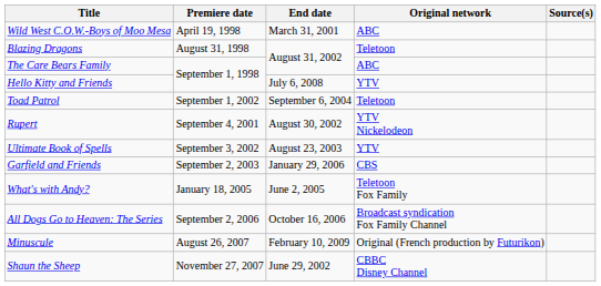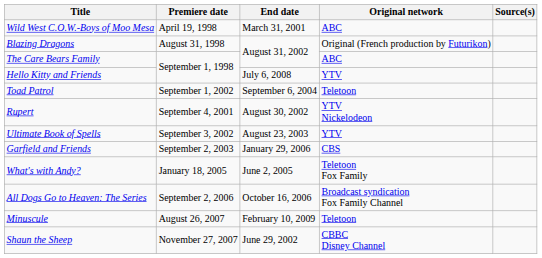Blazing Dragons | Original network: Teletoon -> Original (French production by Futurikon)
Minuscule | Original network: Original (French production by Futurikon) -> Teletoon
